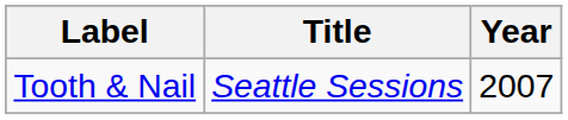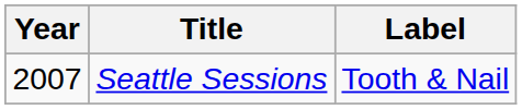columns swapped: Year <-> Label
